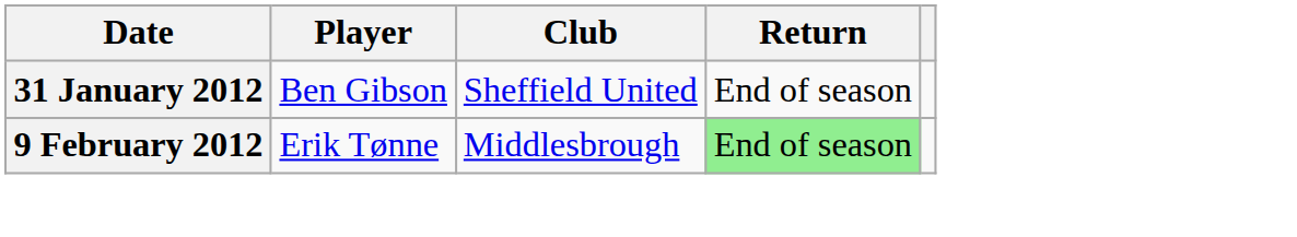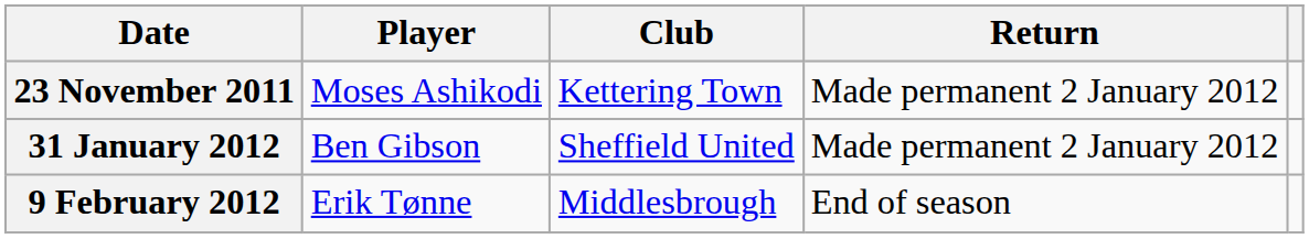+ row: 23 November 2011 | Moses Ashikodi | Kettering Town | Made permanent 2 January 2012
31 January 2012 | Return: End of season -> Made permanent 2 January 2012
9 February 2012 | Return: lightgreen background -> no background
